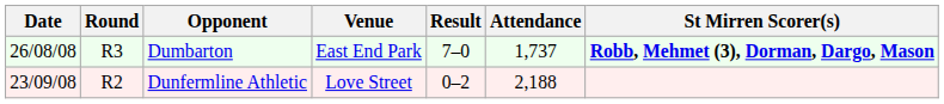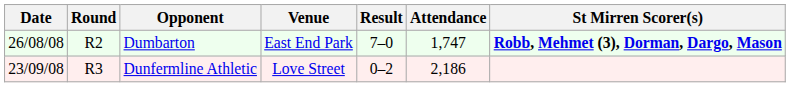Dumbarton | Round: R3 -> R2
Dumbarton | Attendance: 1,737 -> 1,747
Dunfermline Athletic | Round: R2 -> R3
Dunfermline Athletic | Attendance: 2,188 -> 2,186
